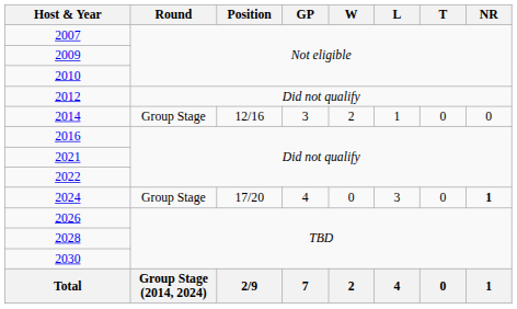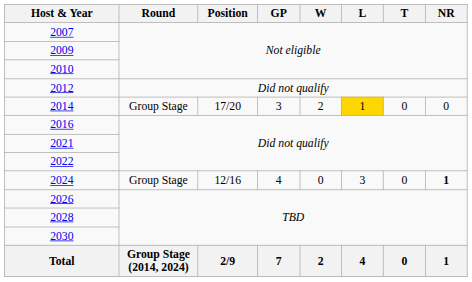2014 | Position: 12/16 -> 17/20
2014 | L: no background -> gold background
2024 | Position: 17/20 -> 12/16
